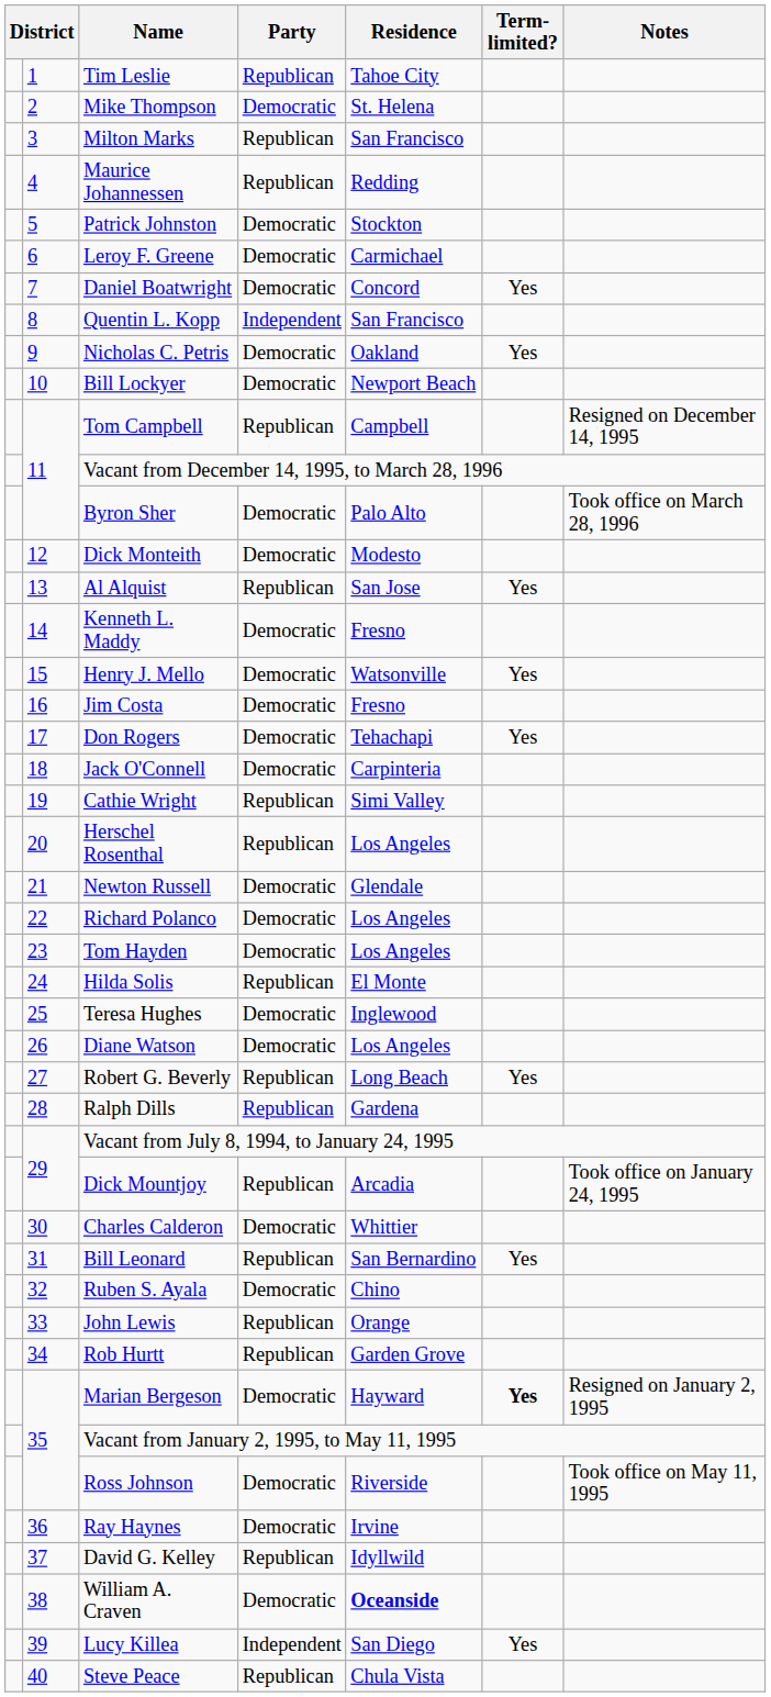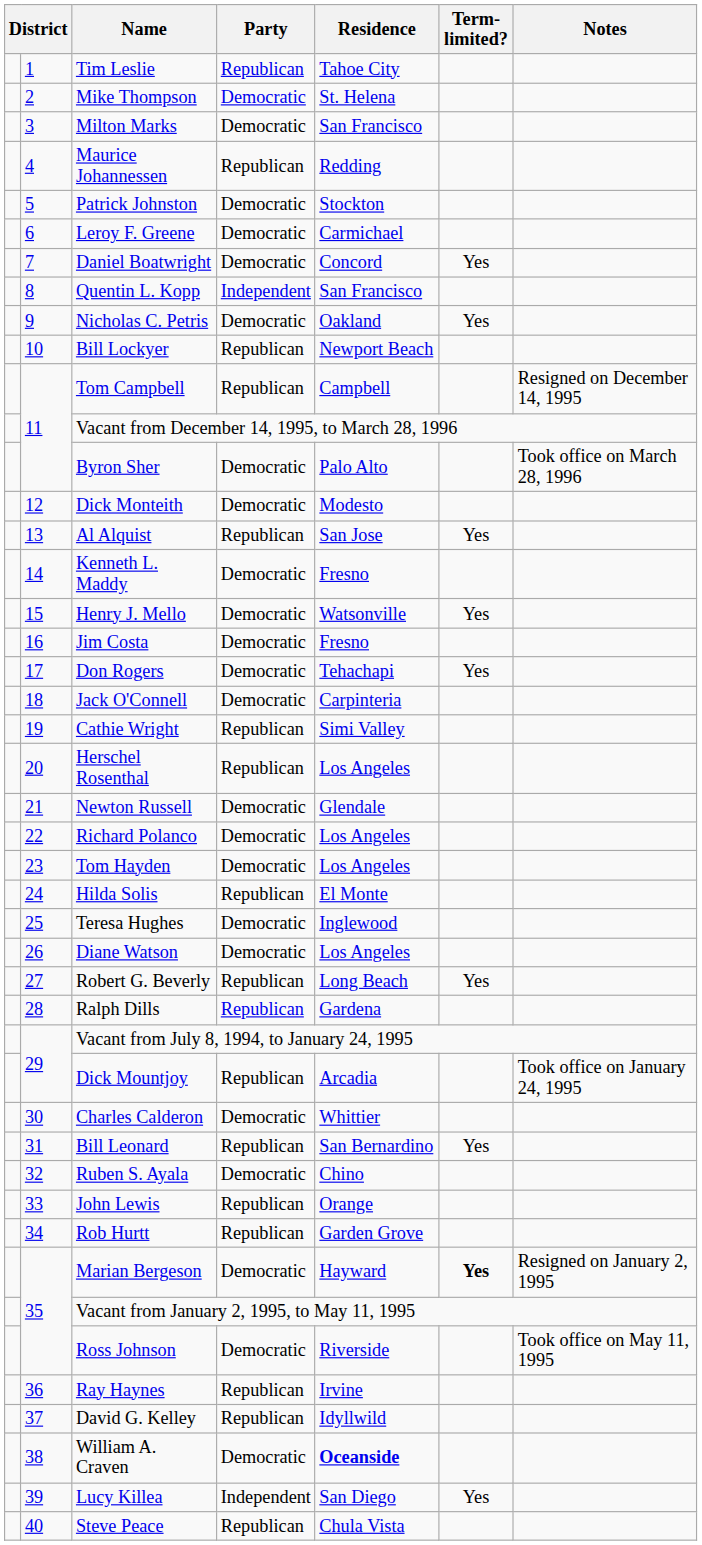Milton Marks | Party: Republican -> Democratic
Bill Lockyer | Party: Democratic -> Republican
Ray Haynes | Party: Democratic -> Republican
